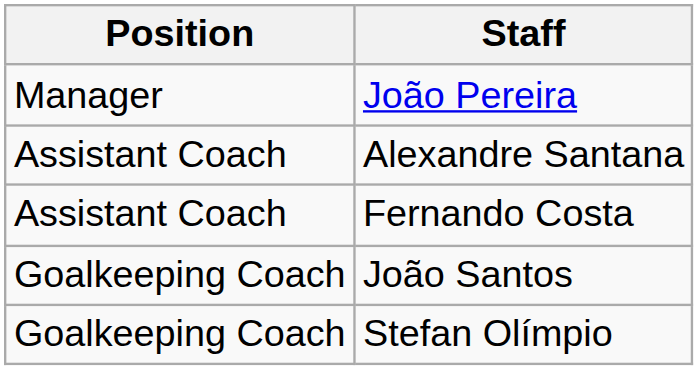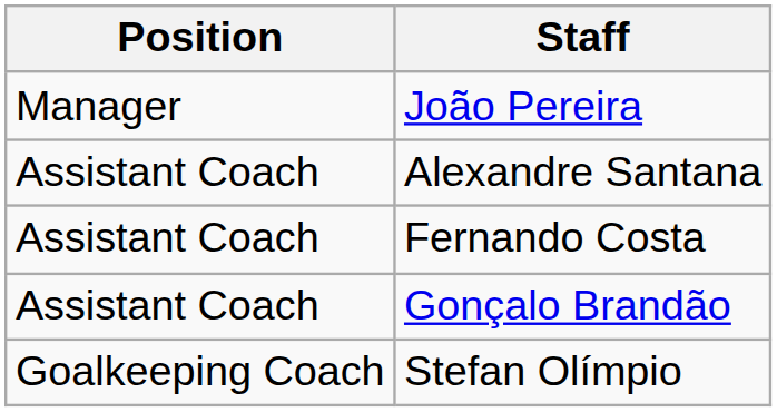+ row: Assistant Coach | Gonçalo Brandão
- row: Goalkeeping Coach | João Santos
